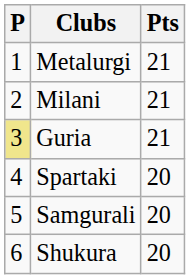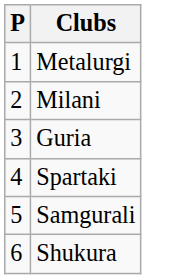- column: Pts | 21 | 21 | 21 | 20 | 20 | 20
Guria | P: khaki background -> no background
